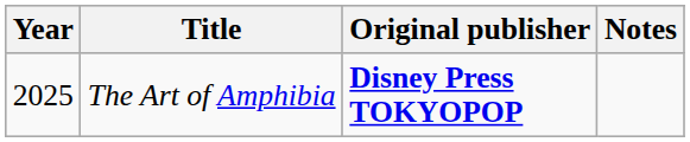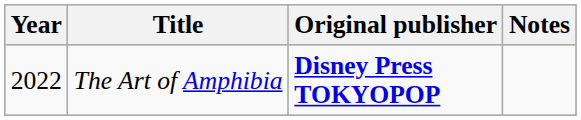The Art of Amphibia | Year: 2025 -> 2022
